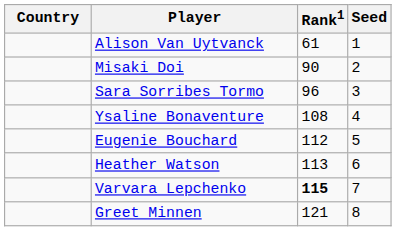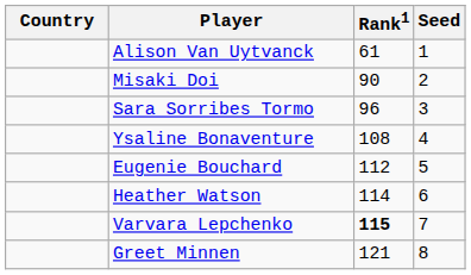Heather Watson | Rank1: 113 -> 114
